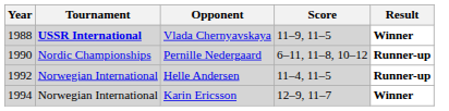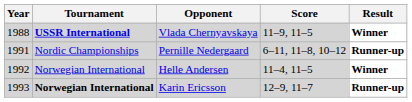Pernille Nedergaard | Year: 1990 -> 1991
Helle Andersen | Result: Runner-up -> Winner
Karin Ericsson | Year: 1994 -> 1993
Karin Ericsson | Tournament: normal -> bold
Karin Ericsson | Result: Winner -> Runner-up
